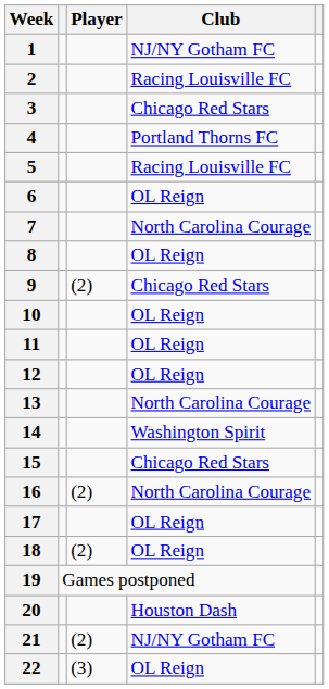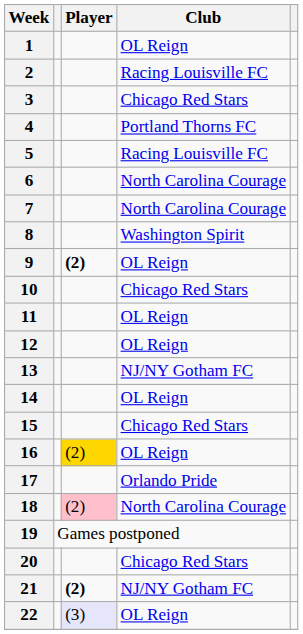1 | Club: NJ/NY Gotham FC -> OL Reign
6 | Club: OL Reign -> North Carolina Courage
8 | Club: OL Reign -> Washington Spirit
9 | Player: normal -> bold
9 | Club: Chicago Red Stars -> OL Reign
10 | Club: OL Reign -> Chicago Red Stars
13 | Club: North Carolina Courage -> NJ/NY Gotham FC
14 | Club: Washington Spirit -> OL Reign
16 | Player: no background -> gold background
16 | Club: North Carolina Courage -> OL Reign
17 | Club: OL Reign -> Orlando Pride
18 | Player: no background -> pink background
18 | Club: OL Reign -> North Carolina Courage
20 | Club: Houston Dash -> Chicago Red Stars
21 | Player: normal -> bold
22 | Player: no background -> lavender background
